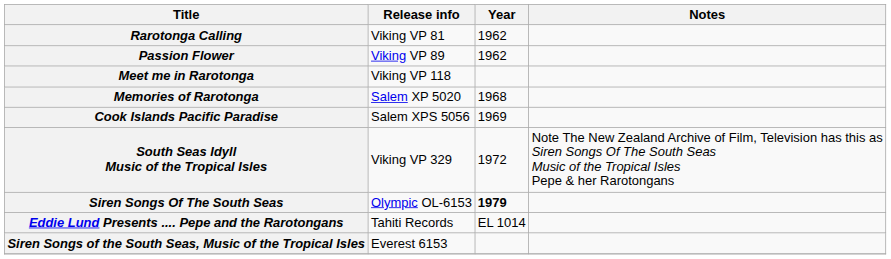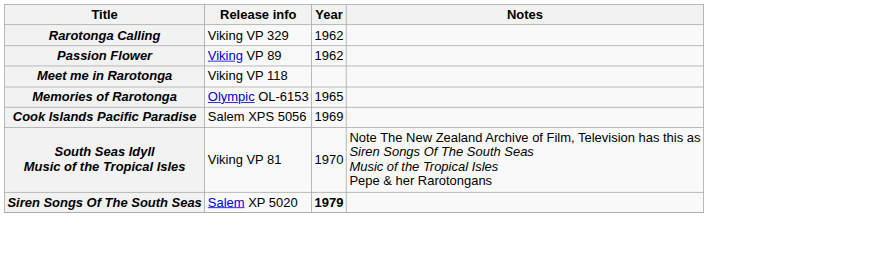Rarotonga Calling | Release info: Viking VP 81 -> Viking VP 329
Memories of Rarotonga | Release info: Salem XP 5020 -> Olympic OL-6153
Memories of Rarotonga | Year: 1968 -> 1965
South Seas Idyll Music of the Tropical Isles | Release info: Viking VP 329 -> Viking VP 81
South Seas Idyll Music of the Tropical Isles | Year: 1972 -> 1970
Siren Songs Of The South Seas | Release info: Olympic OL-6153 -> Salem XP 5020
- row: Eddie Lund Presents .... Pepe and the Rarotongans | Tahiti Records | EL 1014
- row: Siren Songs of the South Seas, Music of the Tropical Isles | Everest 6153
